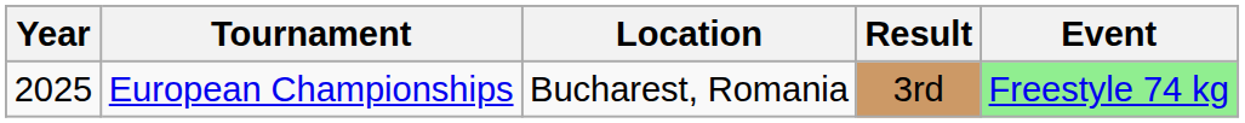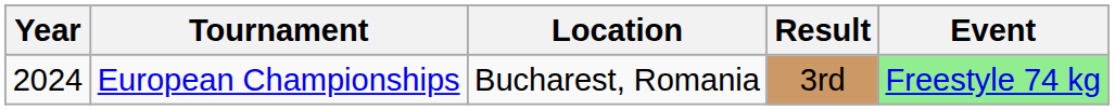European Championships | Year: 2025 -> 2024
